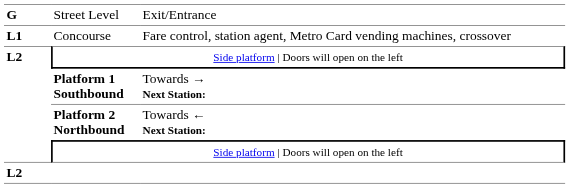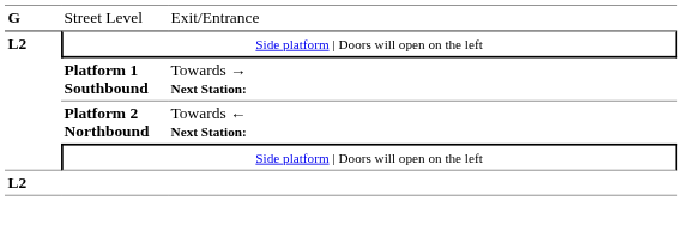- row: L1 | Concourse | Fare control, station agent, Metro Card vending machines, crossover
